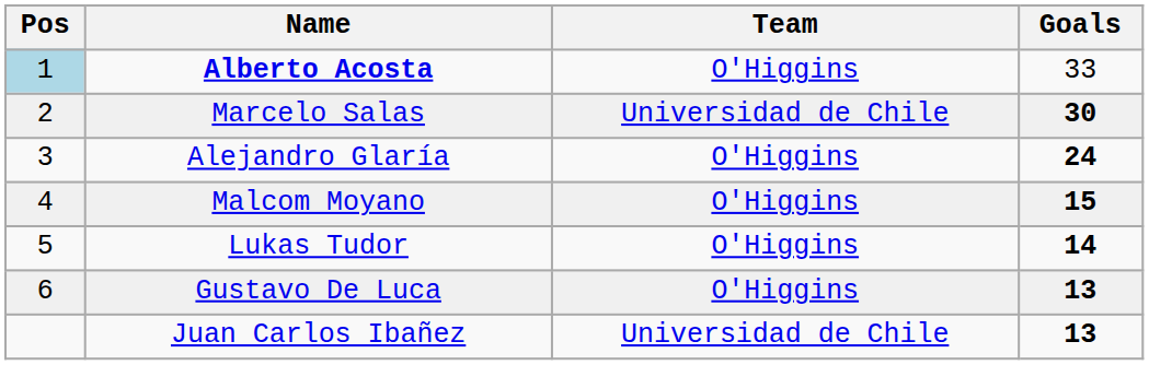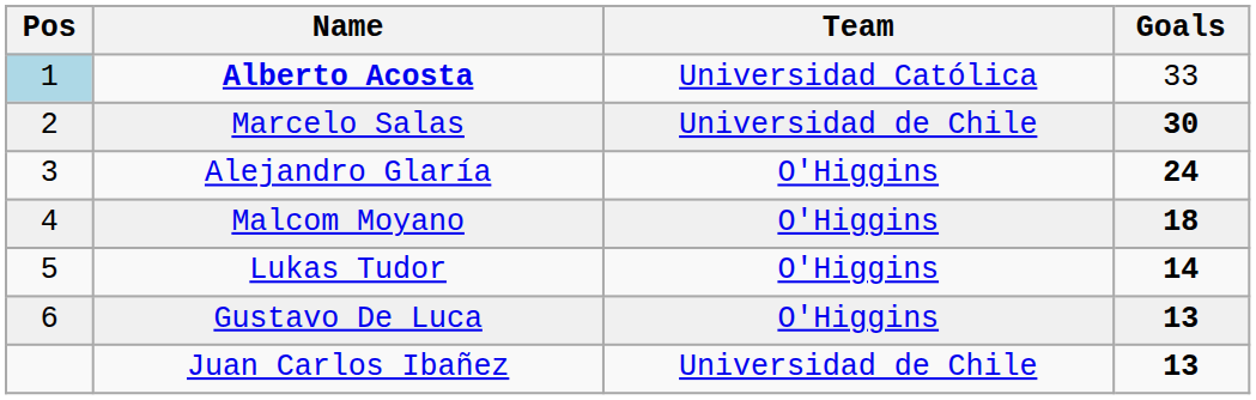Alberto Acosta | Team: O'Higgins -> Universidad Católica
Malcom Moyano | Goals: 15 -> 18
